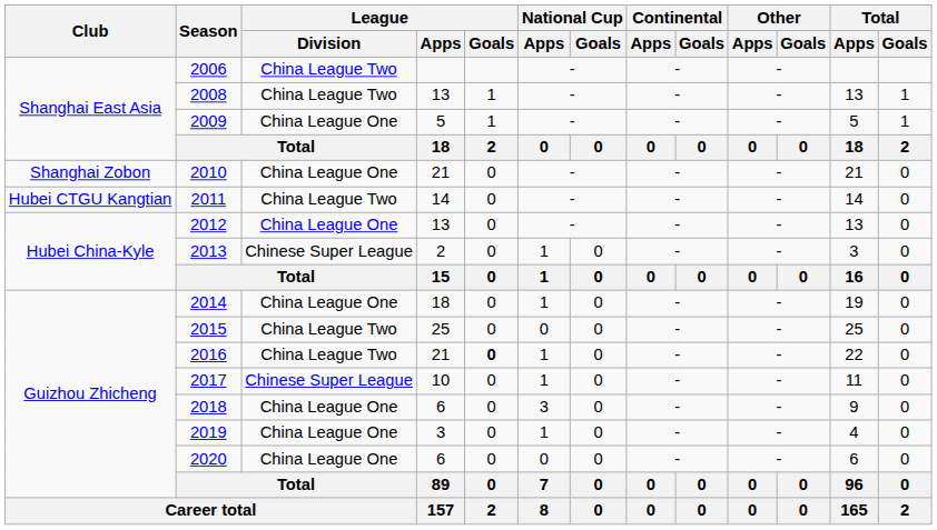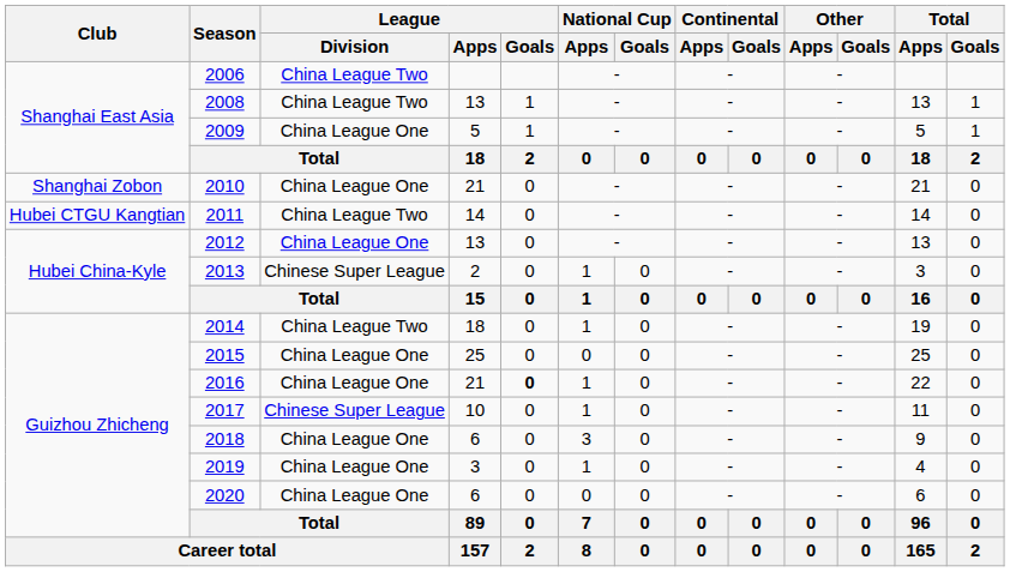2014 | League / Division: China League One -> China League Two
2015 | League / Division: China League Two -> China League One
2016 | League / Division: China League Two -> China League One
